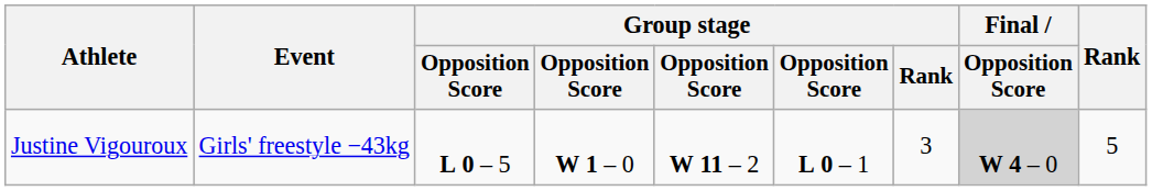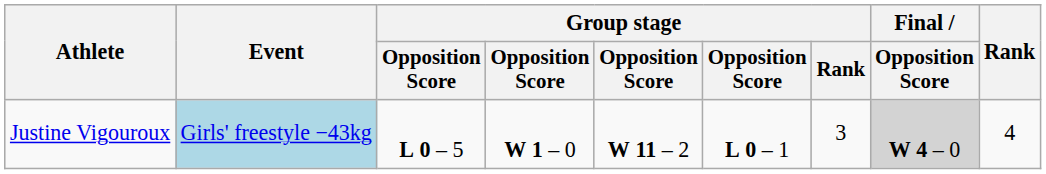Justine Vigouroux | Event: no background -> lightblue background
Justine Vigouroux | Rank: 5 -> 4
